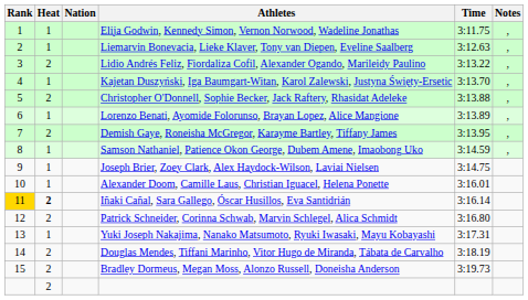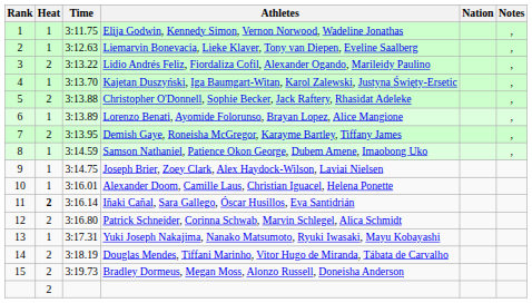columns swapped: Nation <-> Time
Iñaki Cañal, Sara Gallego, Óscar Husillos, Eva Santidrián | Rank: gold background -> no background
